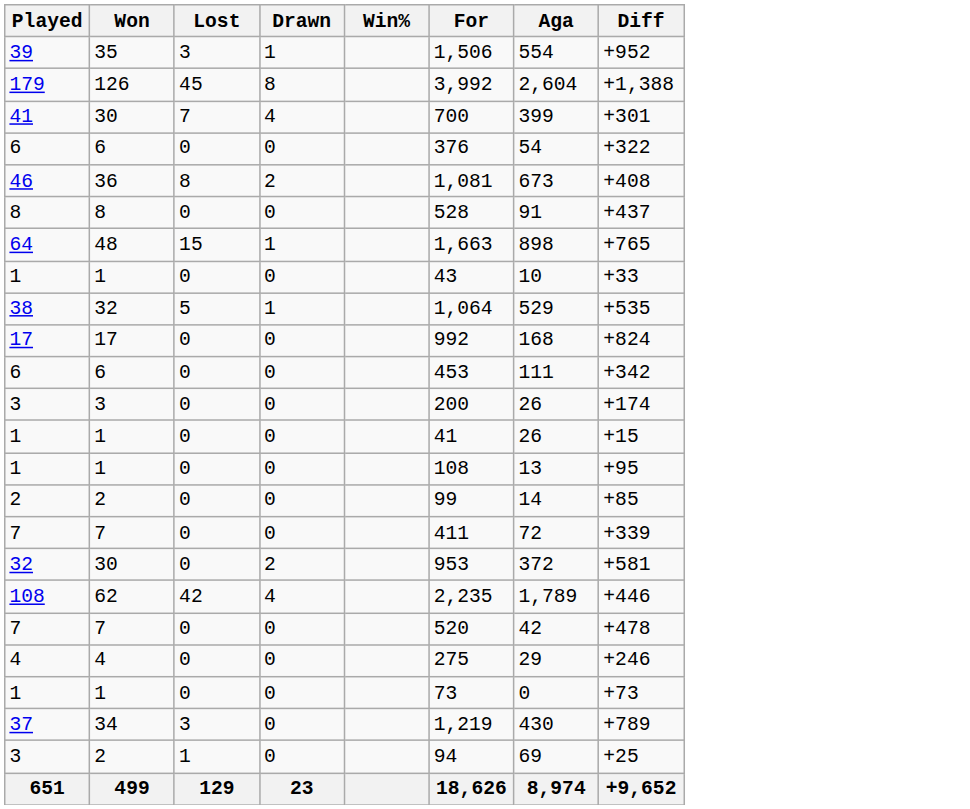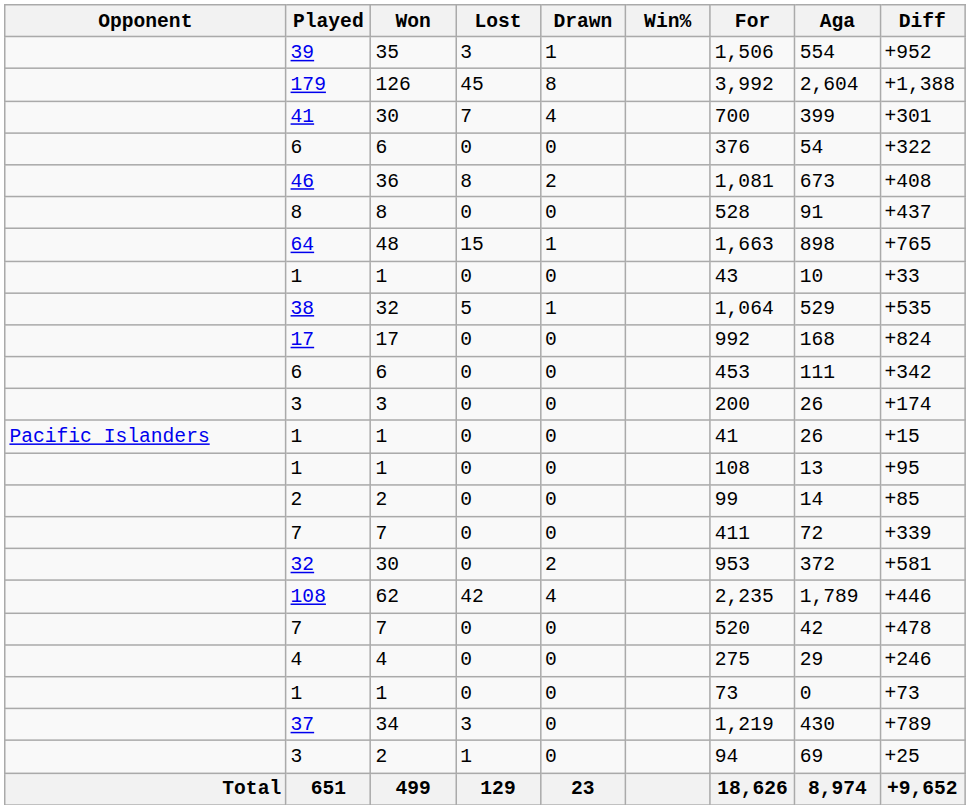+ column: Opponent | Pacific Islanders | Total
